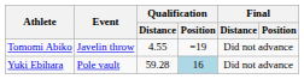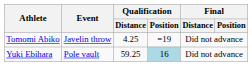Tomomi Abiko | Qualification / Distance: 4.55 -> 4.25
Yuki Ebihara | Qualification / Distance: 59.28 -> 59.25
